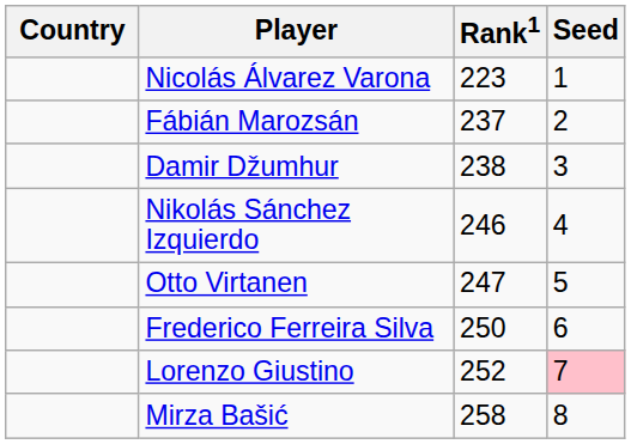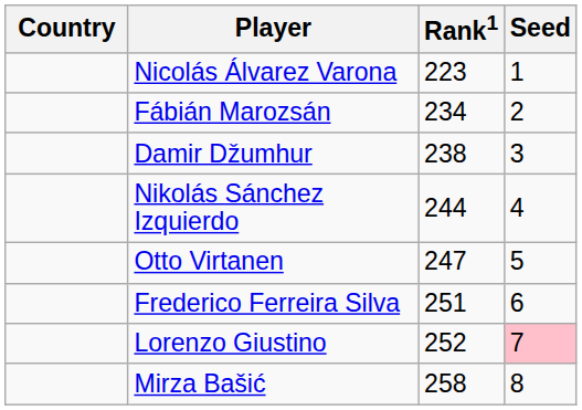Fábián Marozsán | Rank1: 237 -> 234
Nikolás Sánchez Izquierdo | Rank1: 246 -> 244
Frederico Ferreira Silva | Rank1: 250 -> 251
